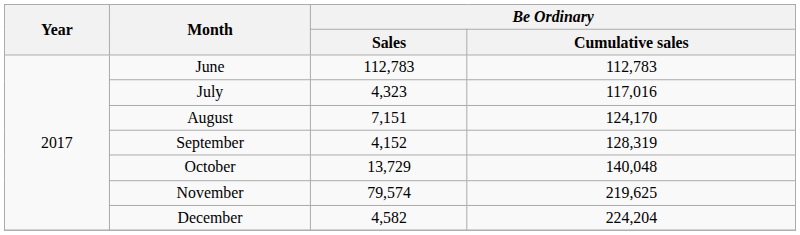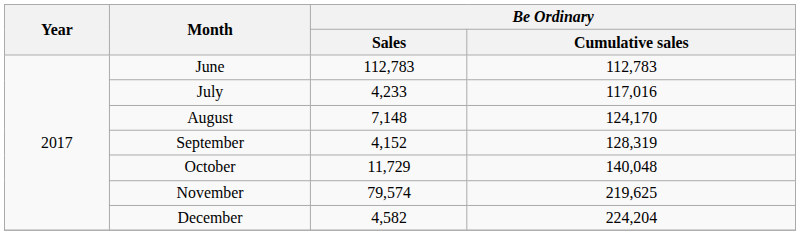July | Be Ordinary / Sales: 4,323 -> 4,233
August | Be Ordinary / Sales: 7,151 -> 7,148
October | Be Ordinary / Sales: 13,729 -> 11,729
